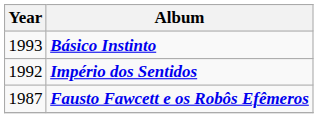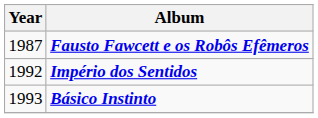rows swapped: Fausto Fawcett e os Robôs Efêmeros <-> Básico Instinto
